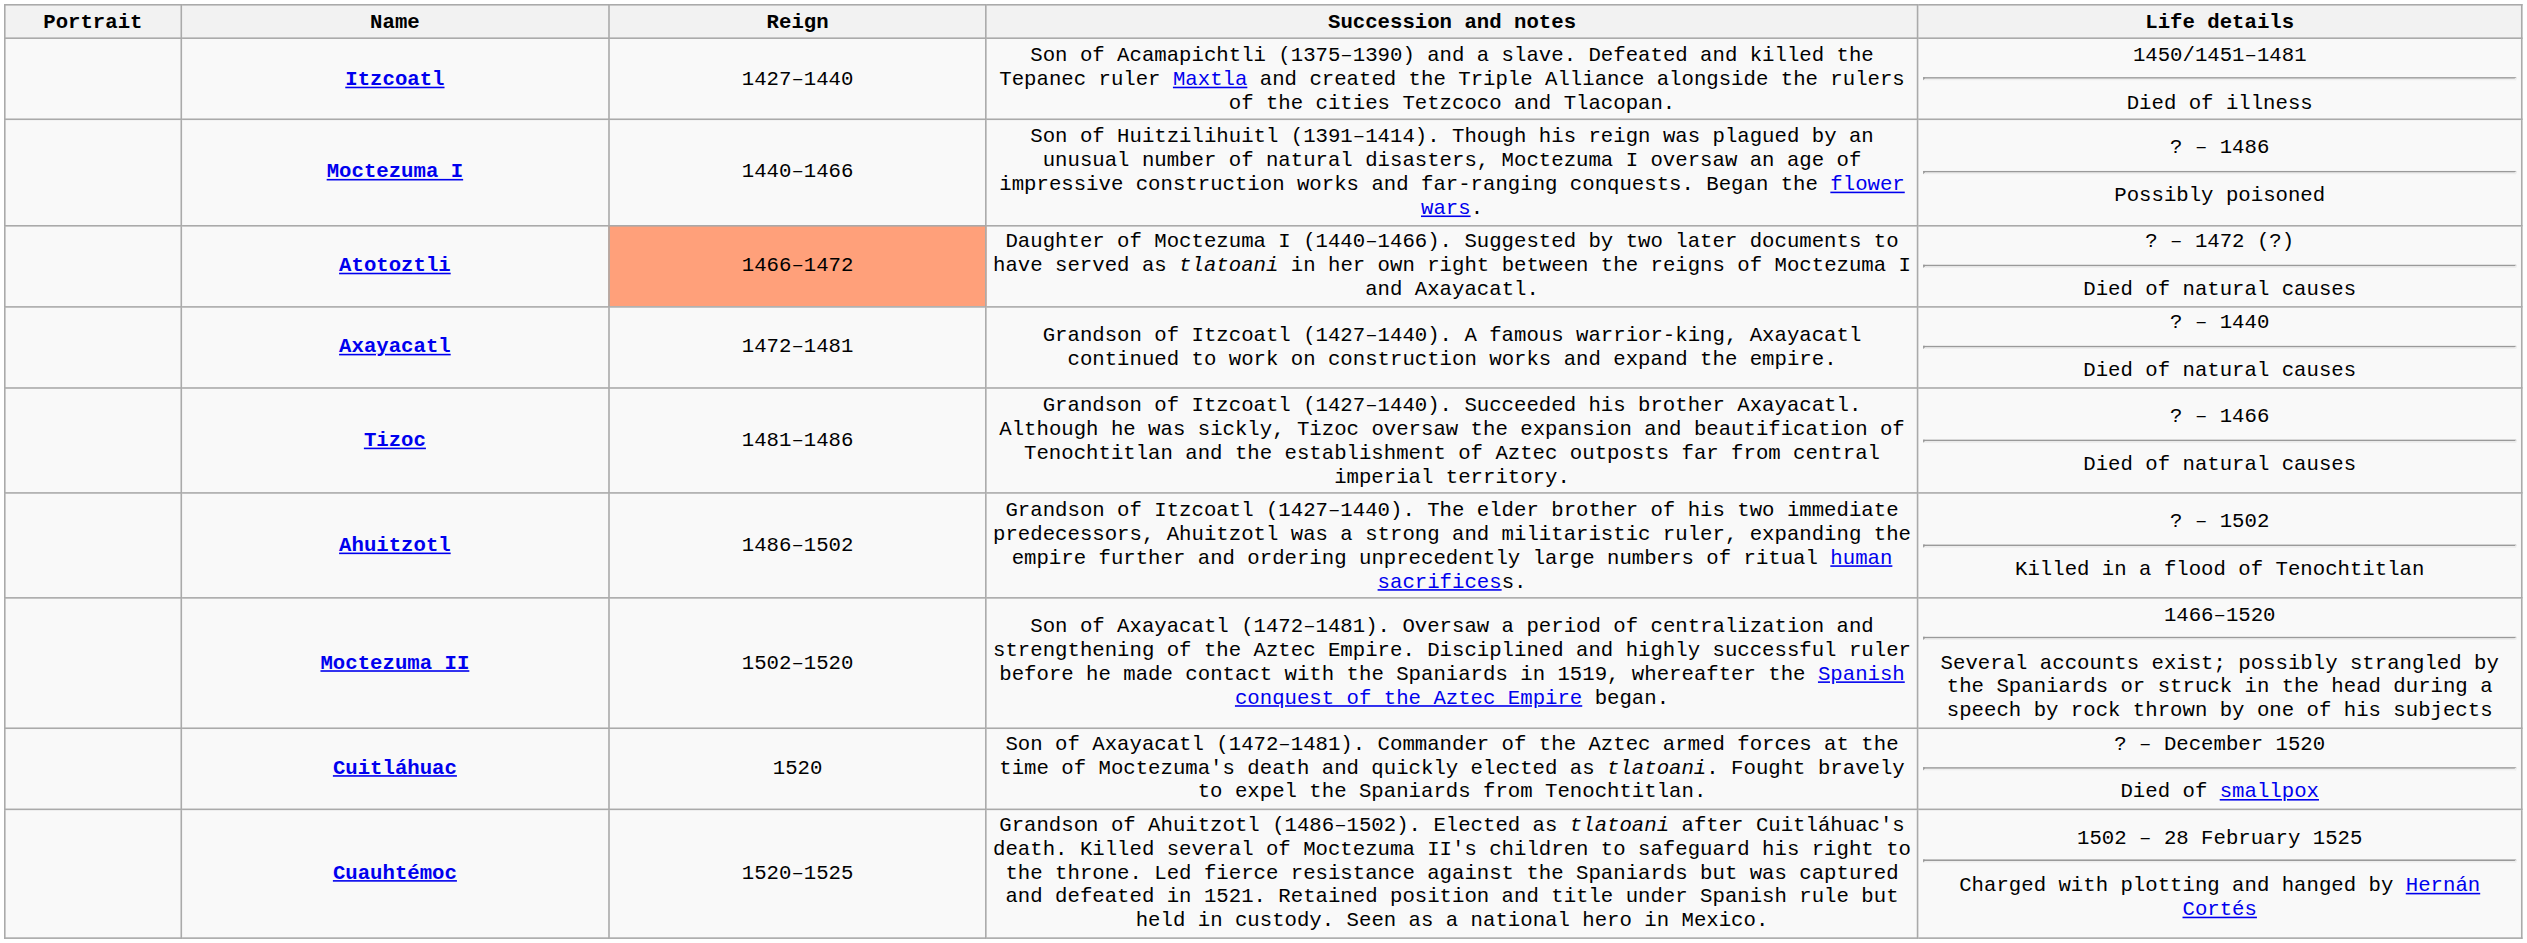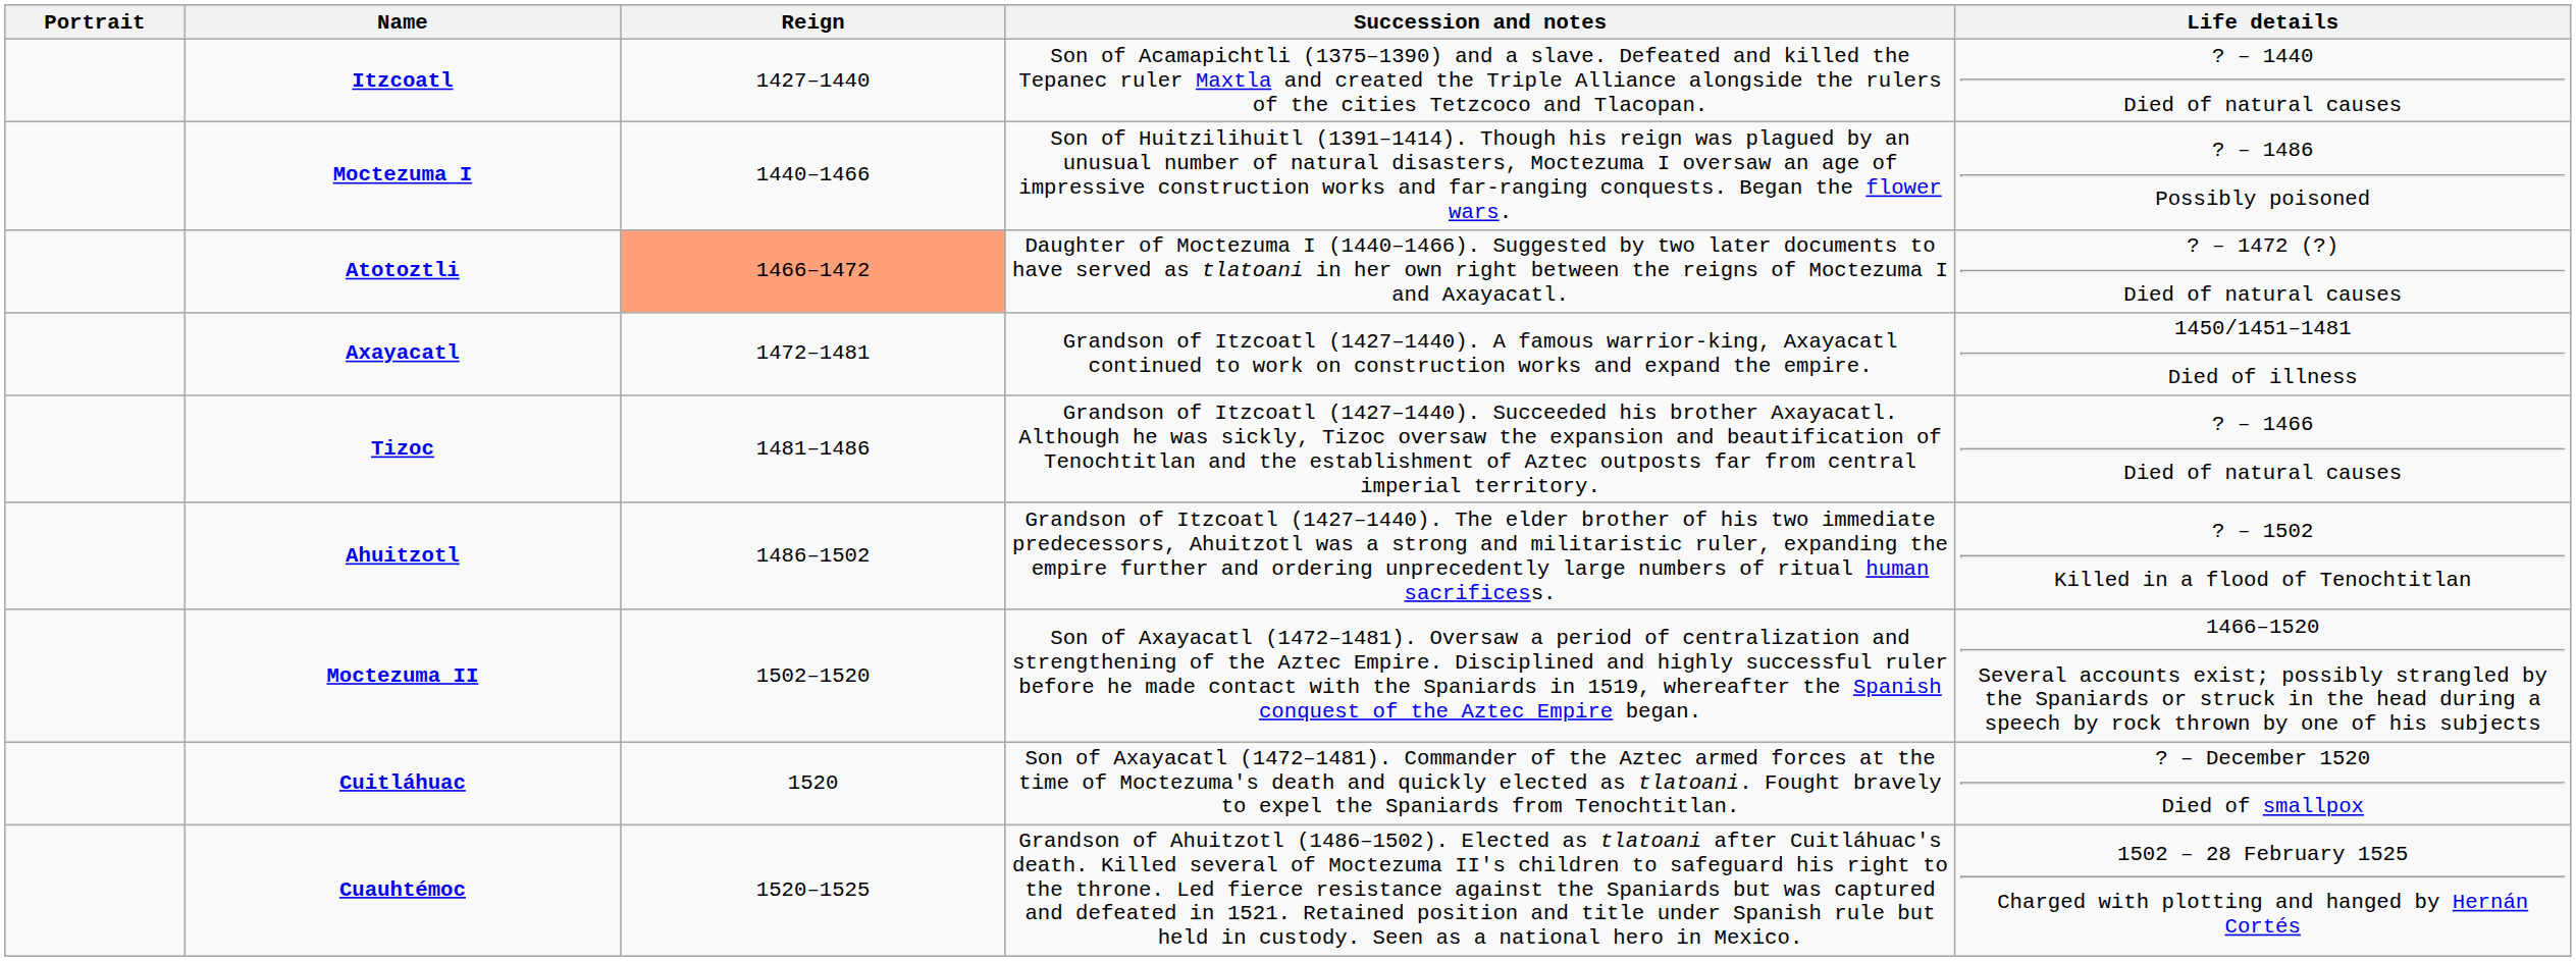Itzcoatl | Life details: 1450/1451–1481 Died of illness -> ? – 1440 Died of natural causes
Axayacatl | Life details: ? – 1440 Died of natural causes -> 1450/1451–1481 Died of illness
